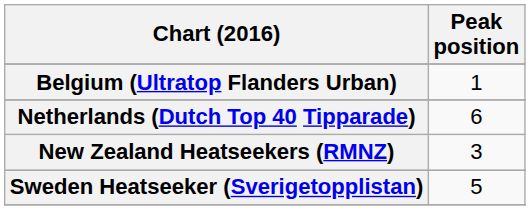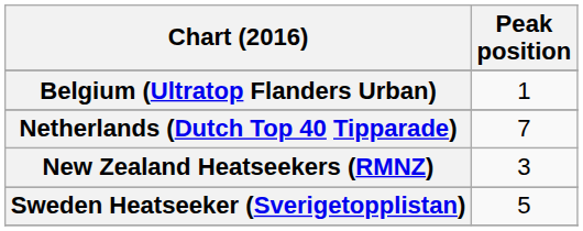Netherlands (Dutch Top 40 Tipparade) | Peak position: 6 -> 7
